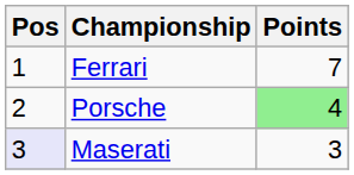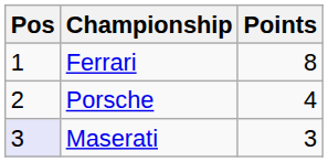Ferrari | Points: 7 -> 8
Porsche | Points: lightgreen background -> no background
